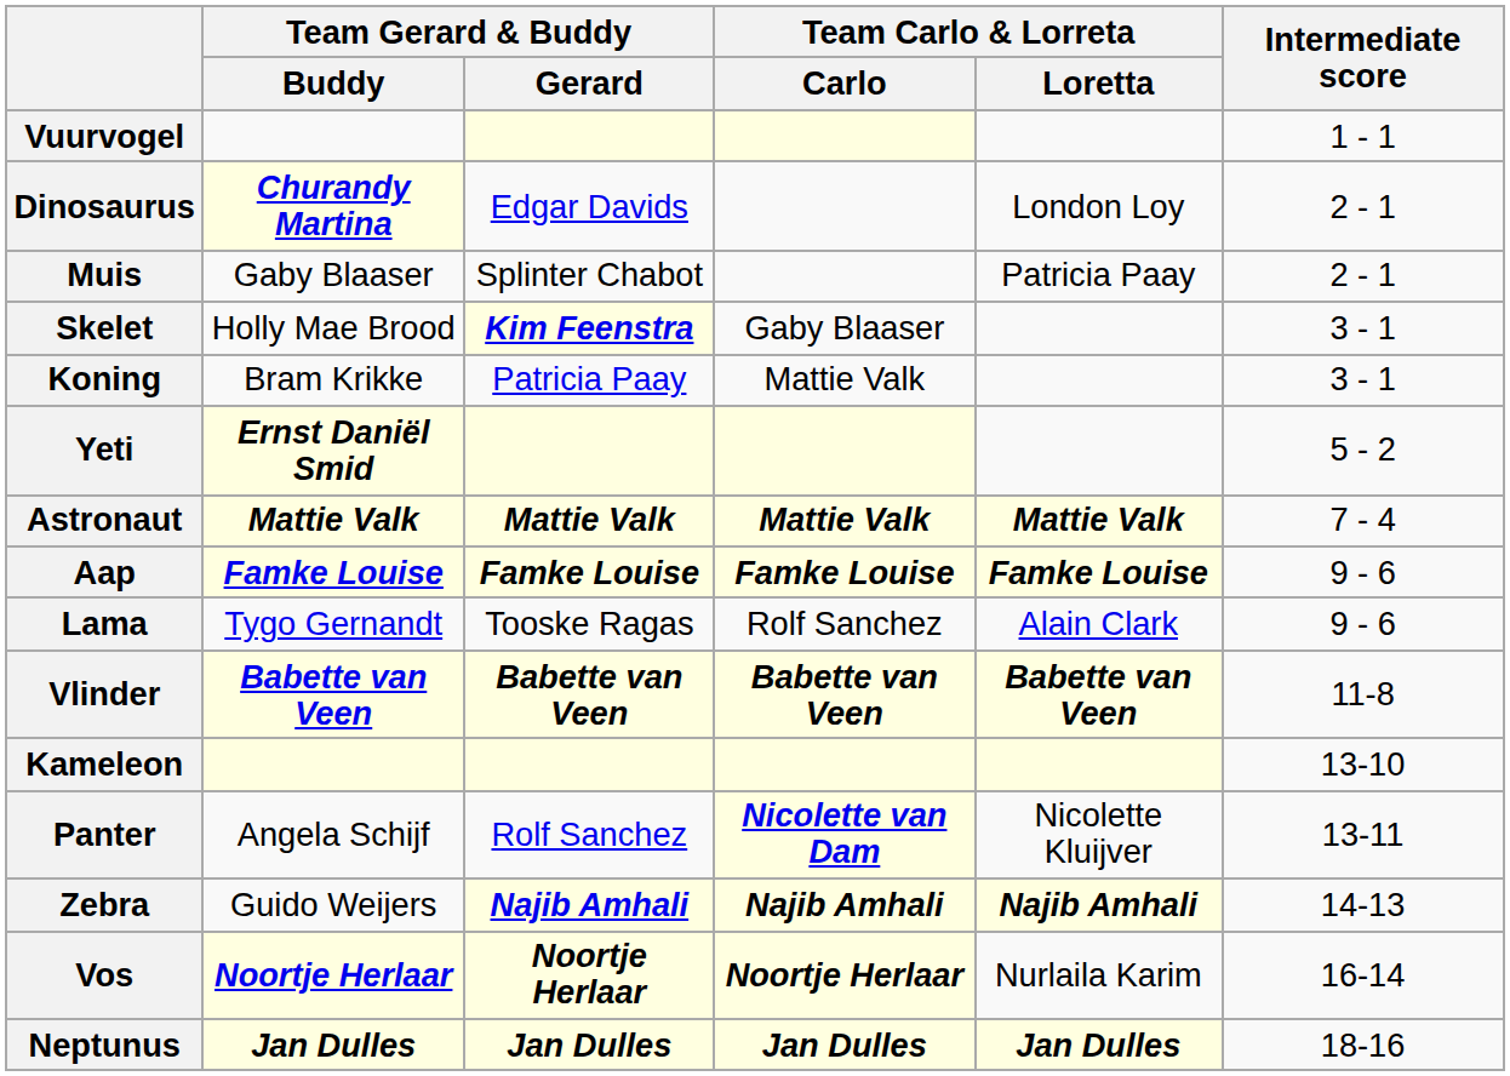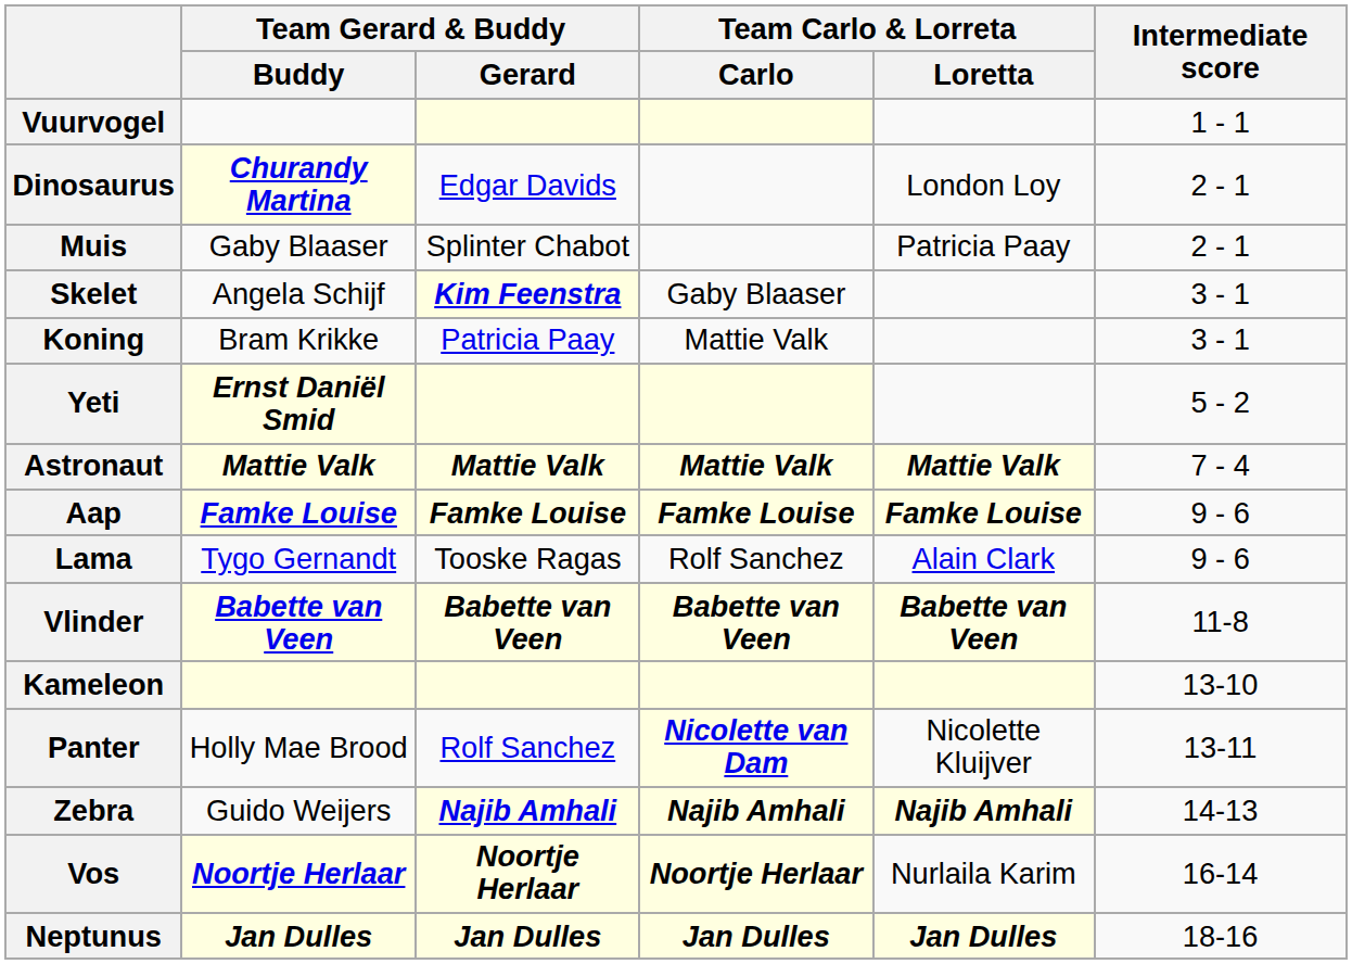Skelet | Team Gerard & Buddy / Buddy: Holly Mae Brood -> Angela Schijf
Panter | Team Gerard & Buddy / Buddy: Angela Schijf -> Holly Mae Brood
